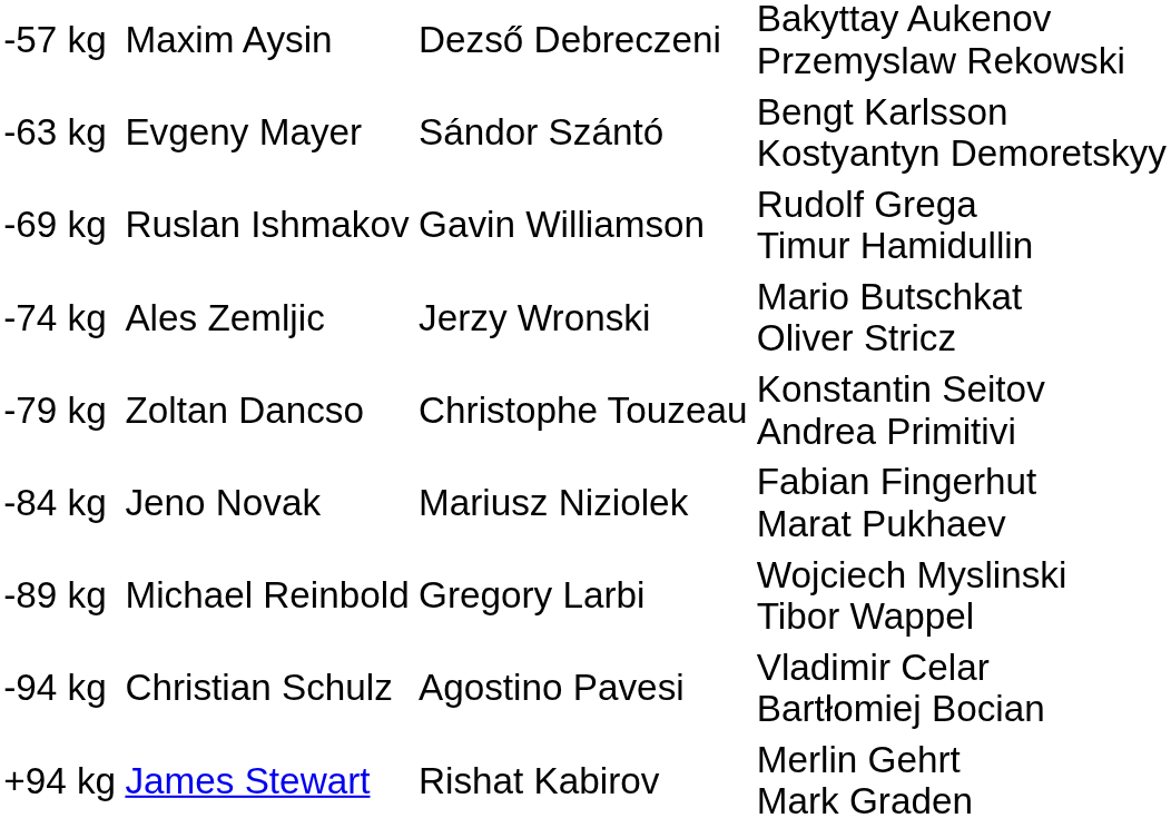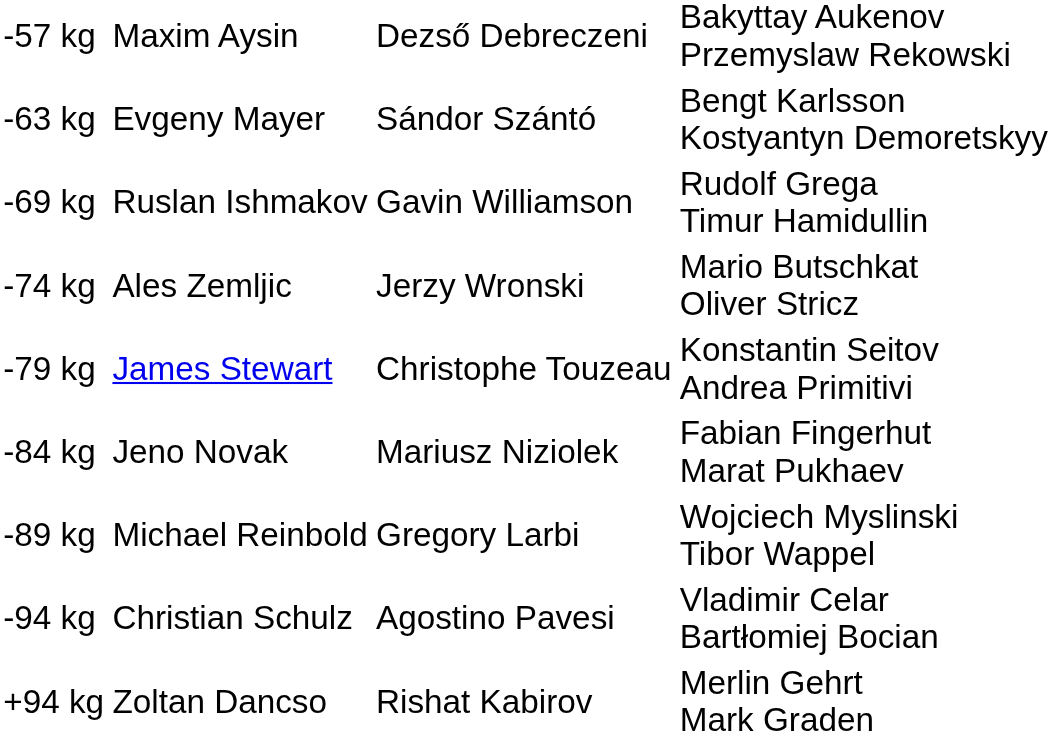-79 kg | column 2: Zoltan Dancso -> James Stewart
+94 kg | column 2: James Stewart -> Zoltan Dancso
